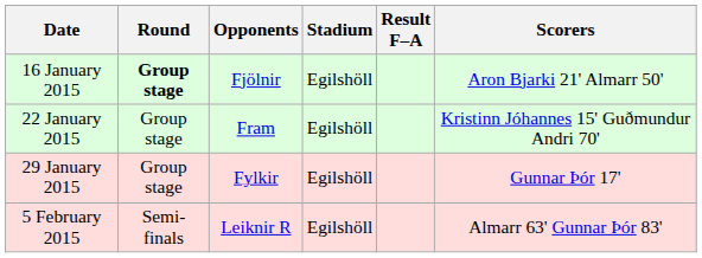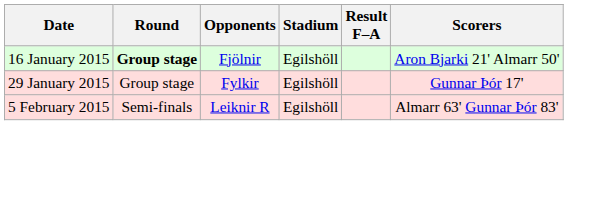- row: 22 January 2015 | Group stage | Fram | Egilshöll | Kristinn Jóhannes 15' Guðmundur Andri 70'
